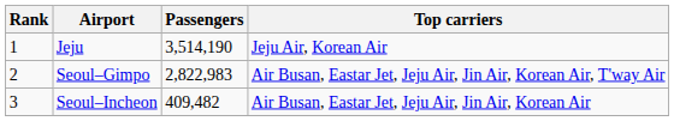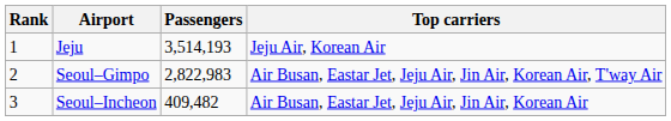Jeju | Passengers: 3,514,190 -> 3,514,193
